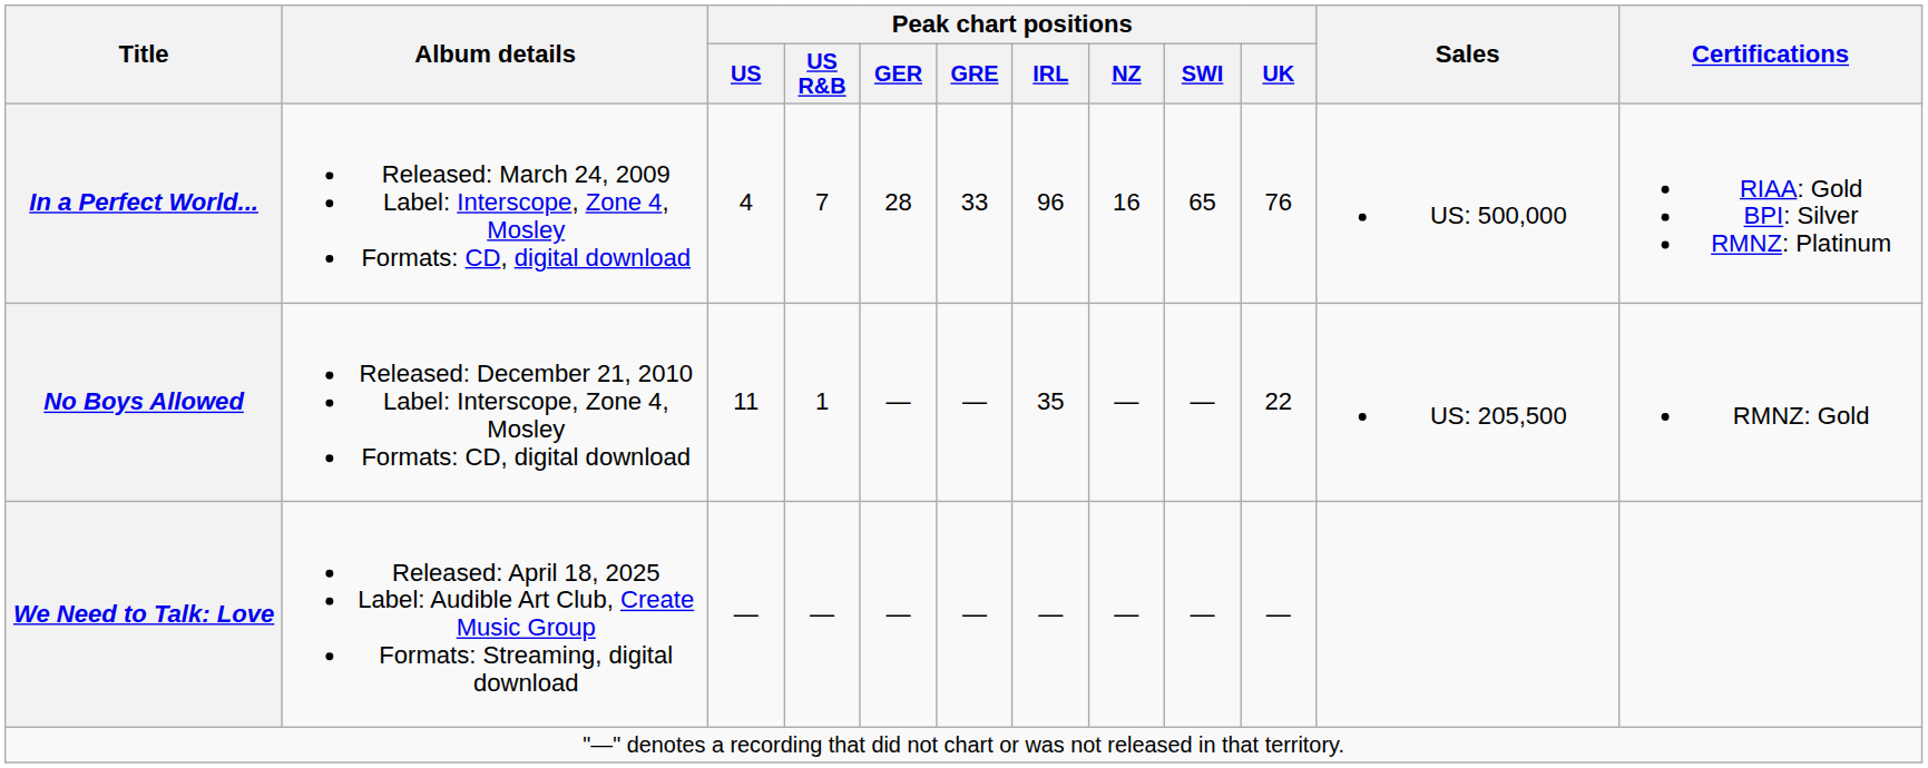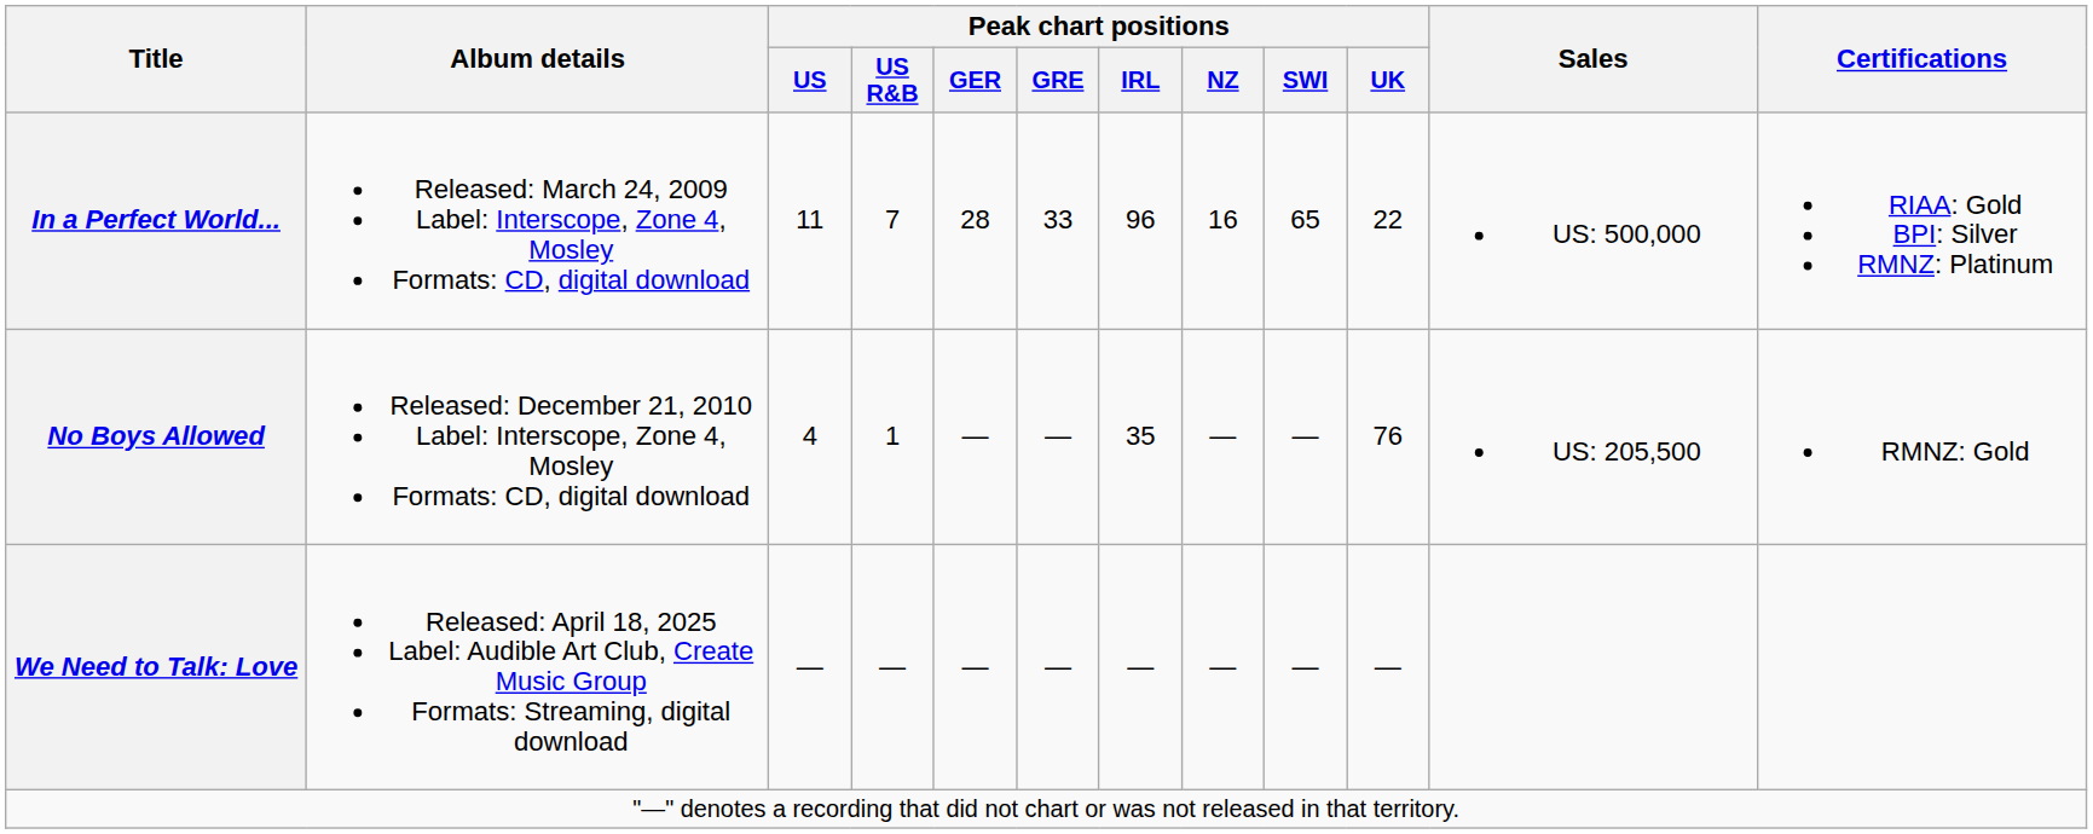In a Perfect World... | Peak chart positions / US: 4 -> 11
In a Perfect World... | Peak chart positions / UK: 76 -> 22
No Boys Allowed | Peak chart positions / US: 11 -> 4
No Boys Allowed | Peak chart positions / UK: 22 -> 76
